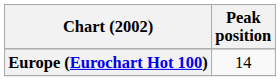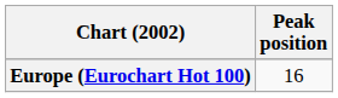Europe (Eurochart Hot 100) | Peak position: 14 -> 16
